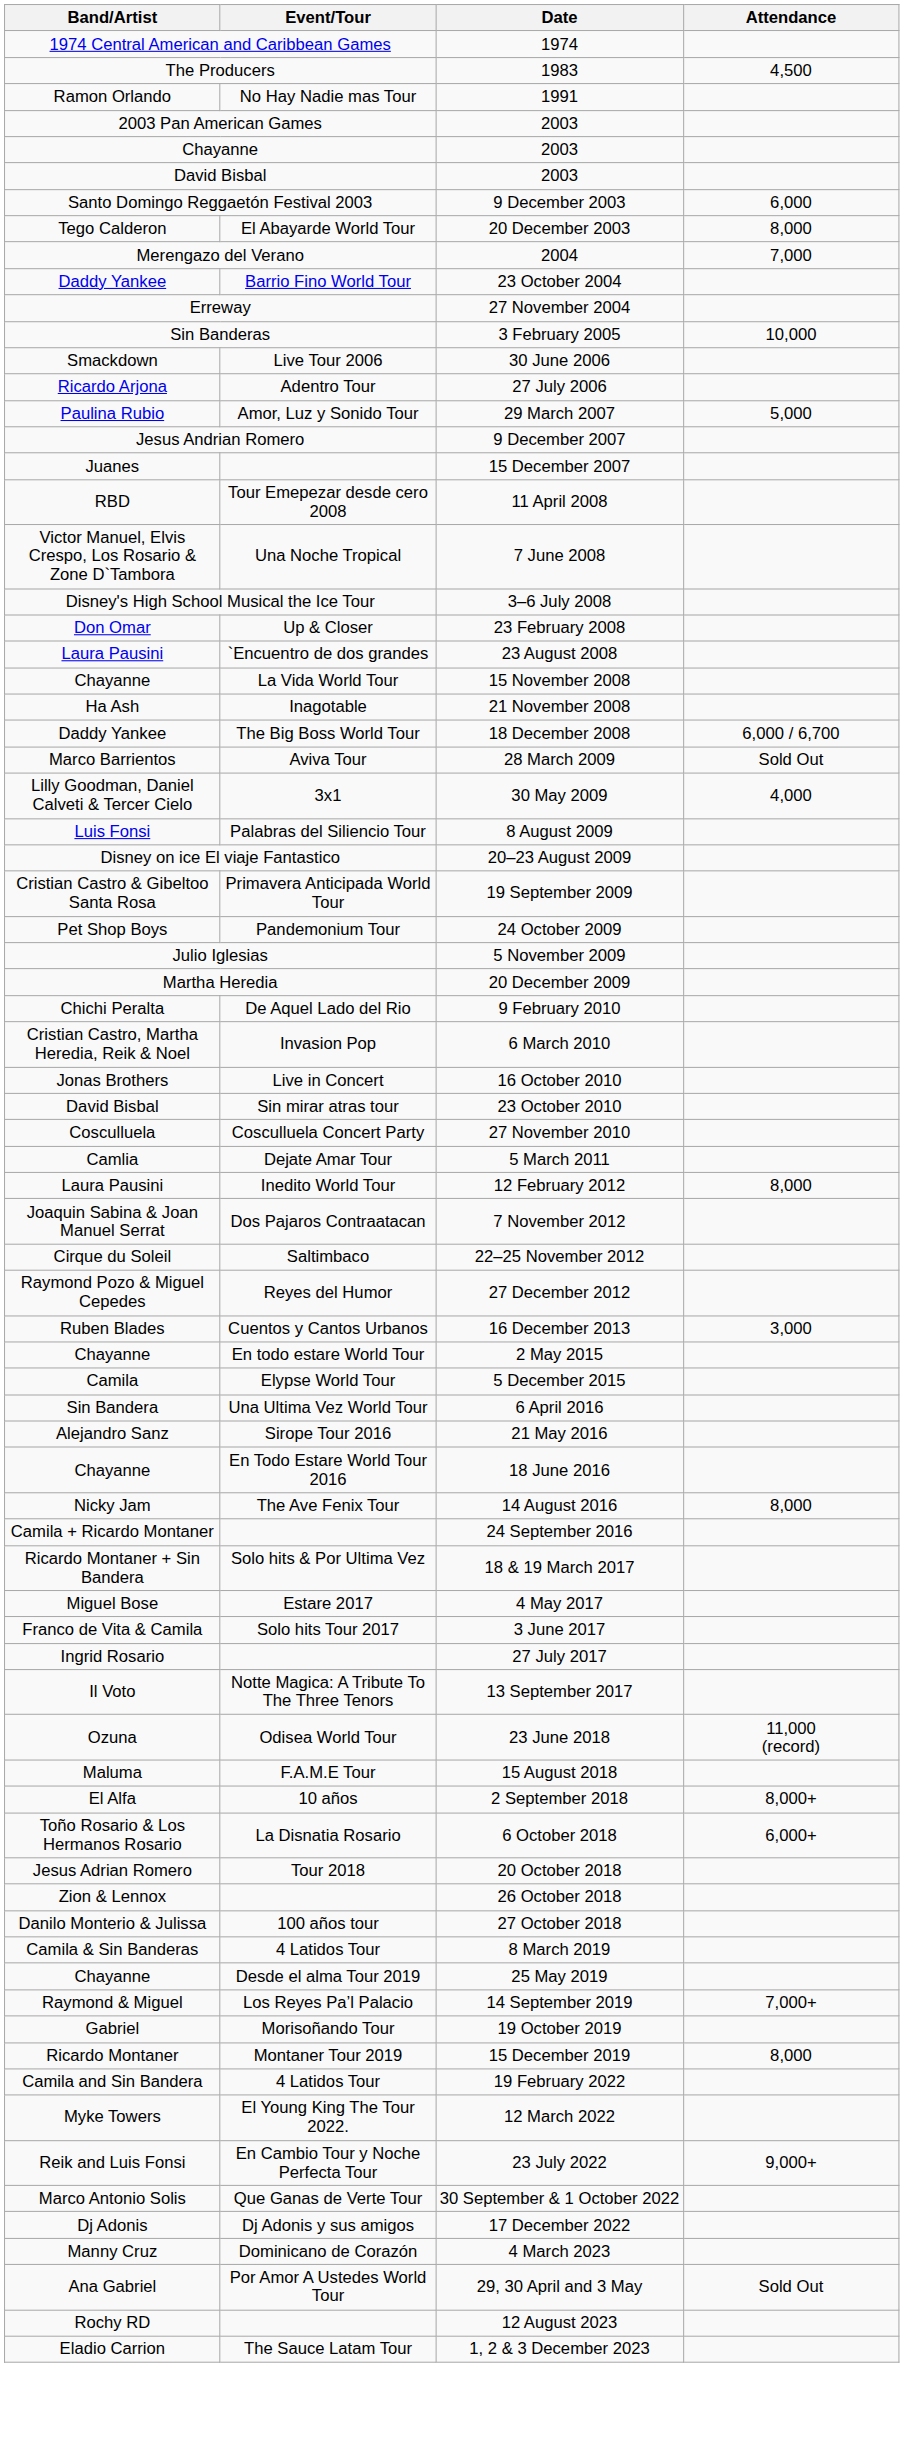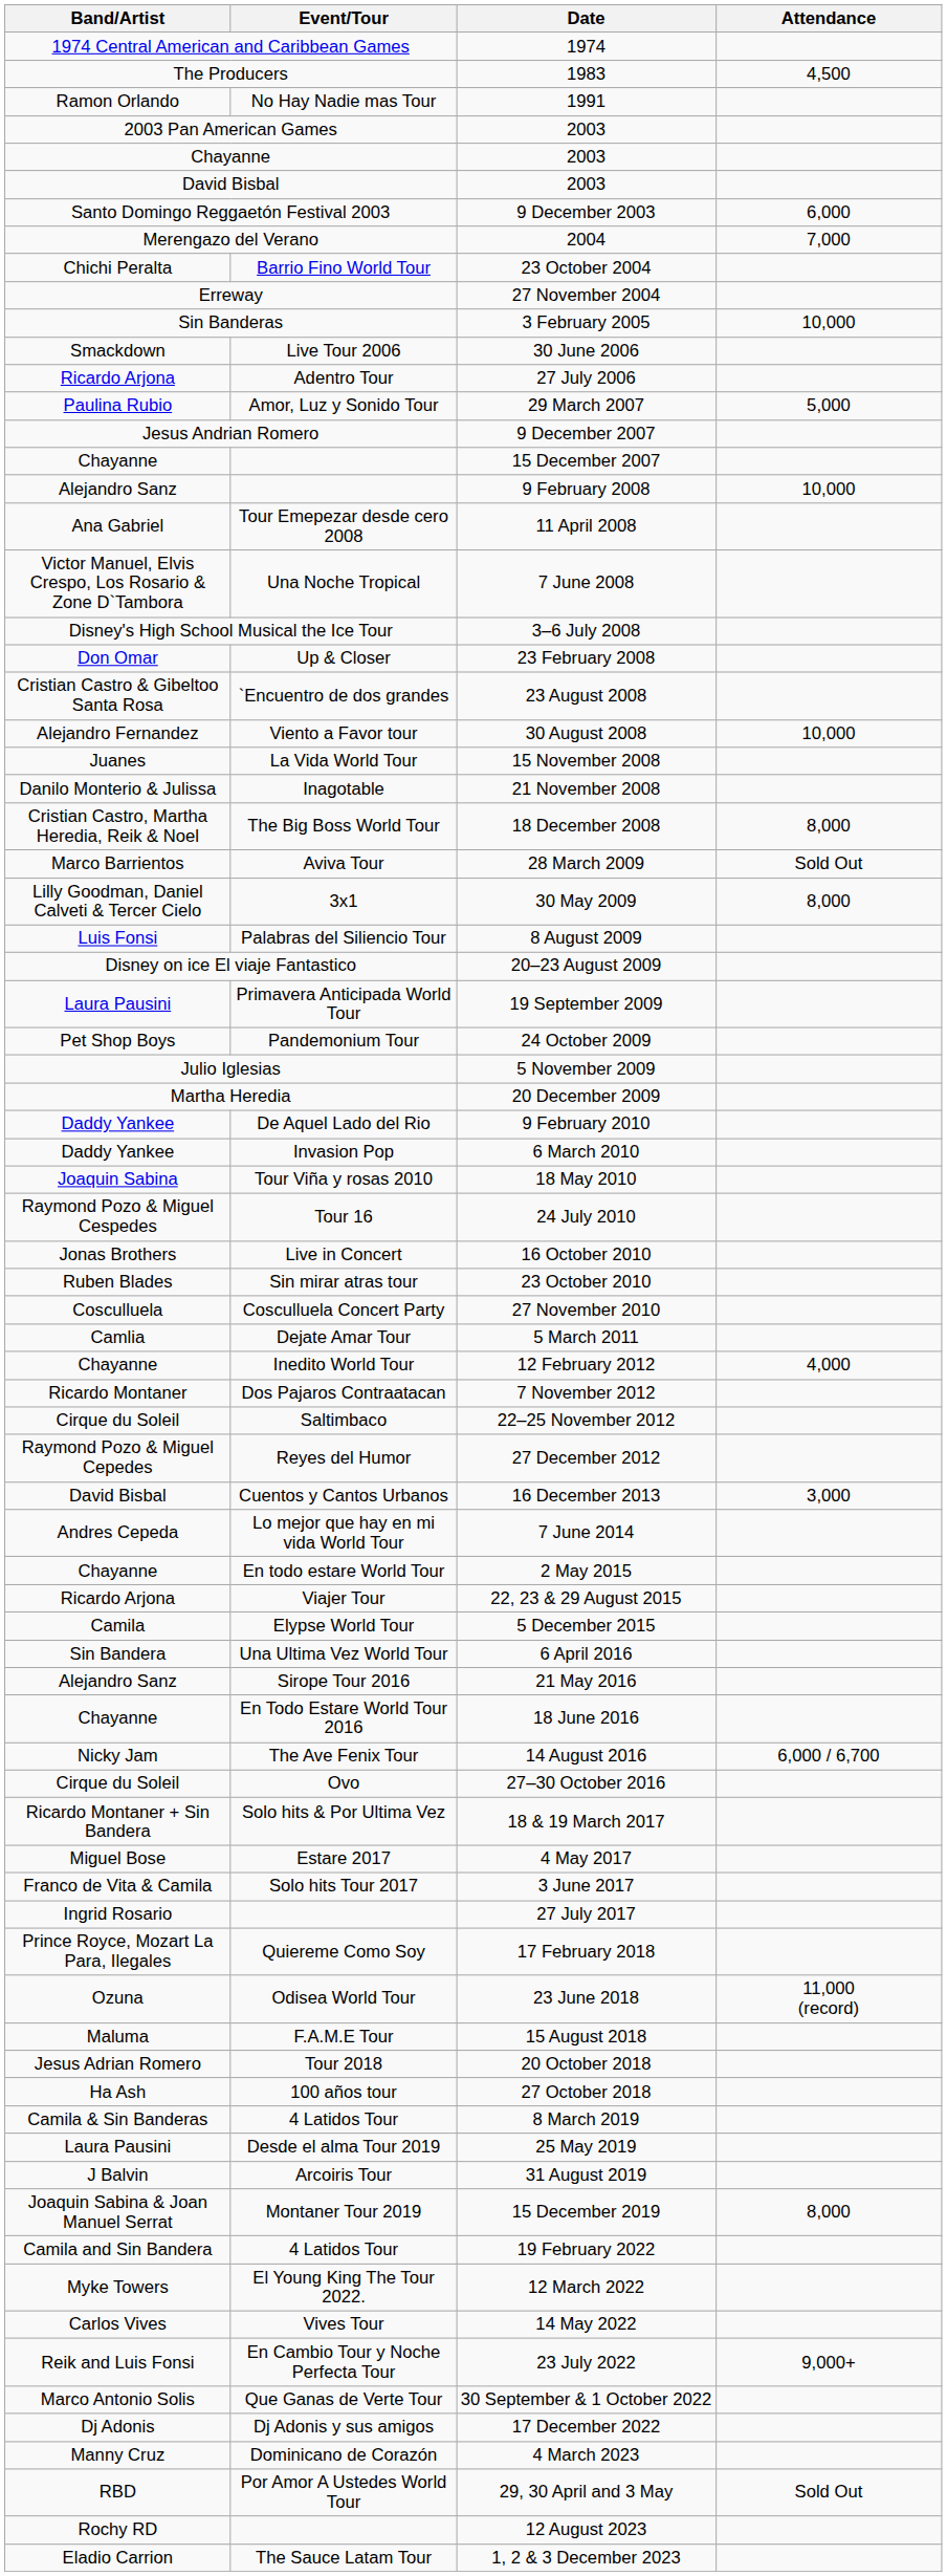- row: Tego Calderon | El Abayarde World Tour | 20 December 2003 | 8,000
23 October 2004 | Band/Artist: Daddy Yankee -> Chichi Peralta
15 December 2007 | Band/Artist: Juanes -> Chayanne
+ row: Alejandro Sanz | 9 February 2008 | 10,000
11 April 2008 | Band/Artist: RBD -> Ana Gabriel
23 August 2008 | Band/Artist: Laura Pausini -> Cristian Castro & Gibeltoo Santa Rosa
+ row: Alejandro Fernandez | Viento a Favor tour | 30 August 2008 | 10,000
15 November 2008 | Band/Artist: Chayanne -> Juanes
21 November 2008 | Band/Artist: Ha Ash -> Danilo Monterio & Julissa
18 December 2008 | Band/Artist: Daddy Yankee -> Cristian Castro, Martha Heredia, Reik & Noel
18 December 2008 | Attendance: 6,000 / 6,700 -> 8,000
30 May 2009 | Attendance: 4,000 -> 8,000
19 September 2009 | Band/Artist: Cristian Castro & Gibeltoo Santa Rosa -> Laura Pausini
9 February 2010 | Band/Artist: Chichi Peralta -> Daddy Yankee
6 March 2010 | Band/Artist: Cristian Castro, Martha Heredia, Reik & Noel -> Daddy Yankee
+ row: Joaquin Sabina | Tour Viña y rosas 2010 | 18 May 2010
+ row: Raymond Pozo & Miguel Cespedes | Tour 16 | 24 July 2010
23 October 2010 | Band/Artist: David Bisbal -> Ruben Blades
12 February 2012 | Band/Artist: Laura Pausini -> Chayanne
12 February 2012 | Attendance: 8,000 -> 4,000
7 November 2012 | Band/Artist: Joaquin Sabina & Joan Manuel Serrat -> Ricardo Montaner
16 December 2013 | Band/Artist: Ruben Blades -> David Bisbal
+ row: Andres Cepeda | Lo mejor que hay en mi vida World Tour | 7 June 2014
+ row: Ricardo Arjona | Viajer Tour | 22, 23 & 29 August 2015
14 August 2016 | Attendance: 8,000 -> 6,000 / 6,700
- row: Camila + Ricardo Montaner | 24 September 2016
+ row: Cirque du Soleil | Ovo | 27–30 October 2016
- row: Il Voto | Notte Magica: A Tribute To The Three Tenors | 13 September 2017
+ row: Prince Royce, Mozart La Para, Ilegales | Quiereme Como Soy | 17 February 2018
- row: El Alfa | 10 años | 2 September 2018 | 8,000+
- row: Toño Rosario & Los Hermanos Rosario | La Disnatia Rosario | 6 October 2018 | 6,000+
- row: Zion & Lennox | 26 October 2018
27 October 2018 | Band/Artist: Danilo Monterio & Julissa -> Ha Ash
25 May 2019 | Band/Artist: Chayanne -> Laura Pausini
+ row: J Balvin | Arcoiris Tour | 31 August 2019
- row: Raymond & Miguel | Los Reyes Pa’l Palacio | 14 September 2019 | 7,000+
- row: Gabriel | Morisoñando Tour | 19 October 2019
15 December 2019 | Band/Artist: Ricardo Montaner -> Joaquin Sabina & Joan Manuel Serrat
+ row: Carlos Vives | Vives Tour | 14 May 2022
29, 30 April and 3 May | Band/Artist: Ana Gabriel -> RBD
